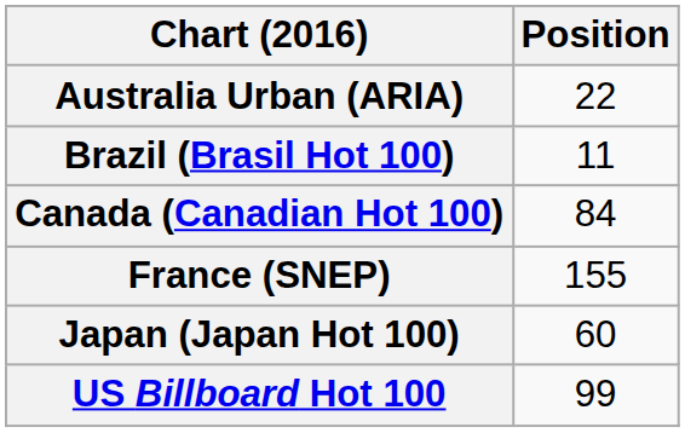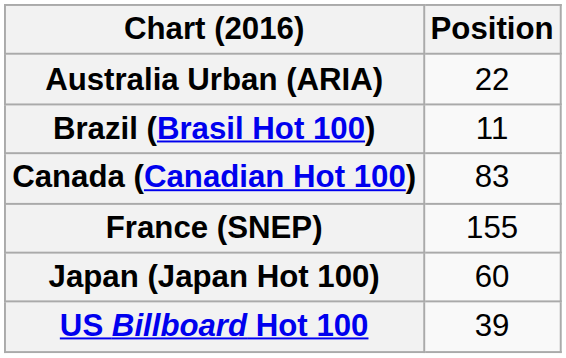Canada (Canadian Hot 100) | Position: 84 -> 83
US Billboard Hot 100 | Position: 99 -> 39
